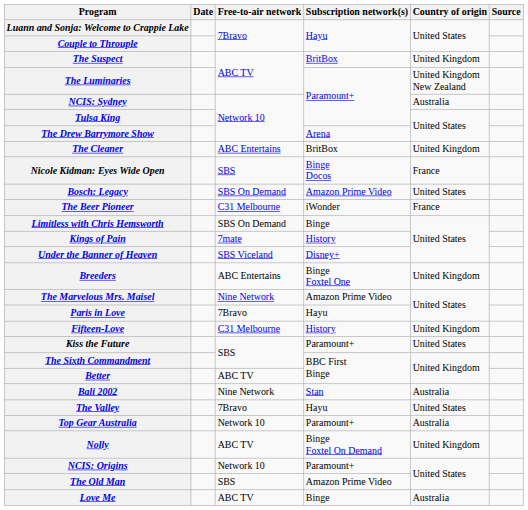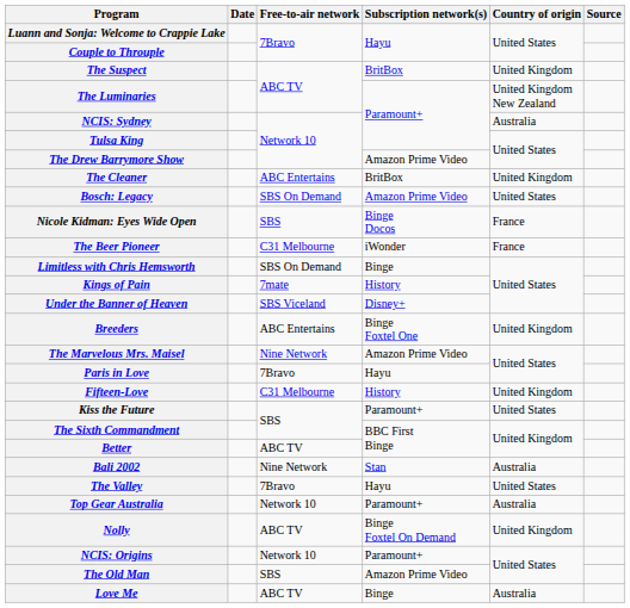The Drew Barrymore Show | Subscription network(s): Arena -> Amazon Prime Video
rows swapped: Nicole Kidman: Eyes Wide Open <-> Bosch: Legacy
